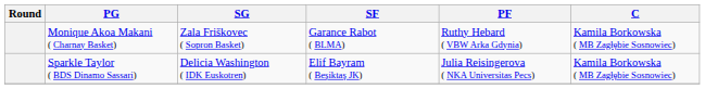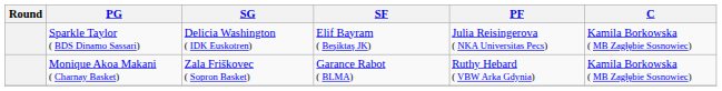rows swapped: Monique Akoa Makani ( Charnay Basket) <-> Sparkle Taylor ( BDS Dinamo Sassari)
